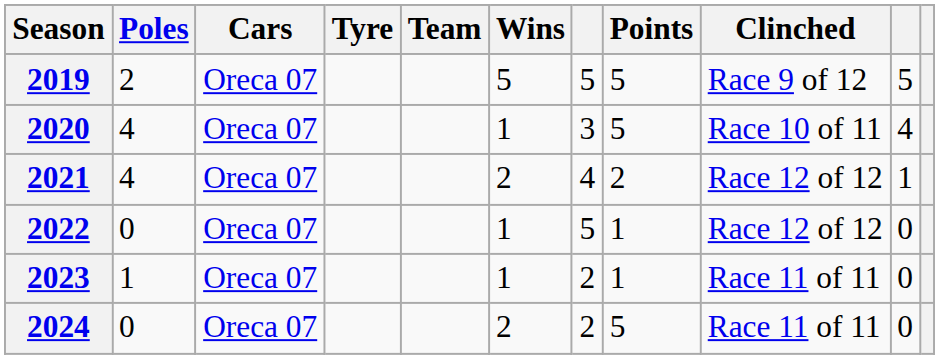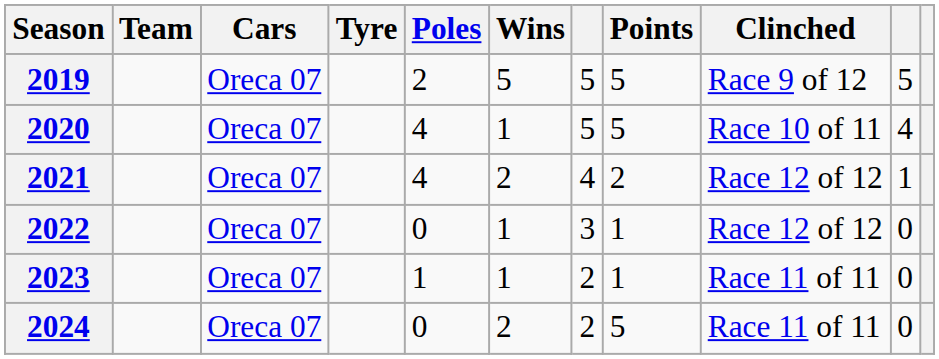columns swapped: Team <-> Poles
2020 | column 7: 3 -> 5
2022 | column 7: 5 -> 3
